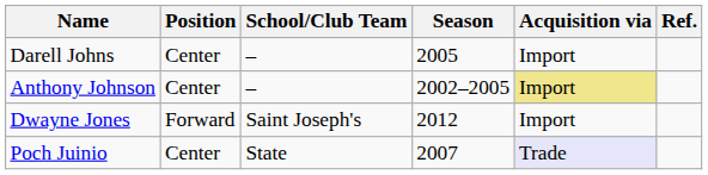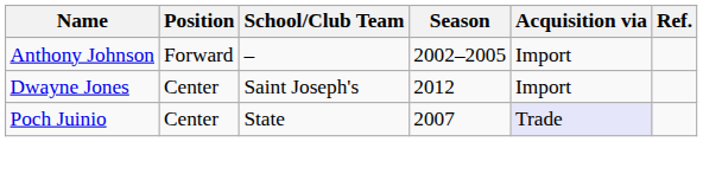- row: Darell Johns | Center | – | 2005 | Import
Anthony Johnson | Position: Center -> Forward
Anthony Johnson | Acquisition via: khaki background -> no background
Dwayne Jones | Position: Forward -> Center
